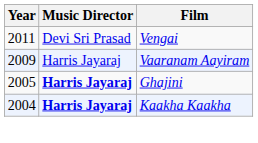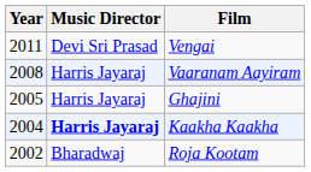Vaaranam Aayiram | Year: 2009 -> 2008
Ghajini | Music Director: bold -> normal
+ row: 2002 | Bharadwaj | Roja Kootam
